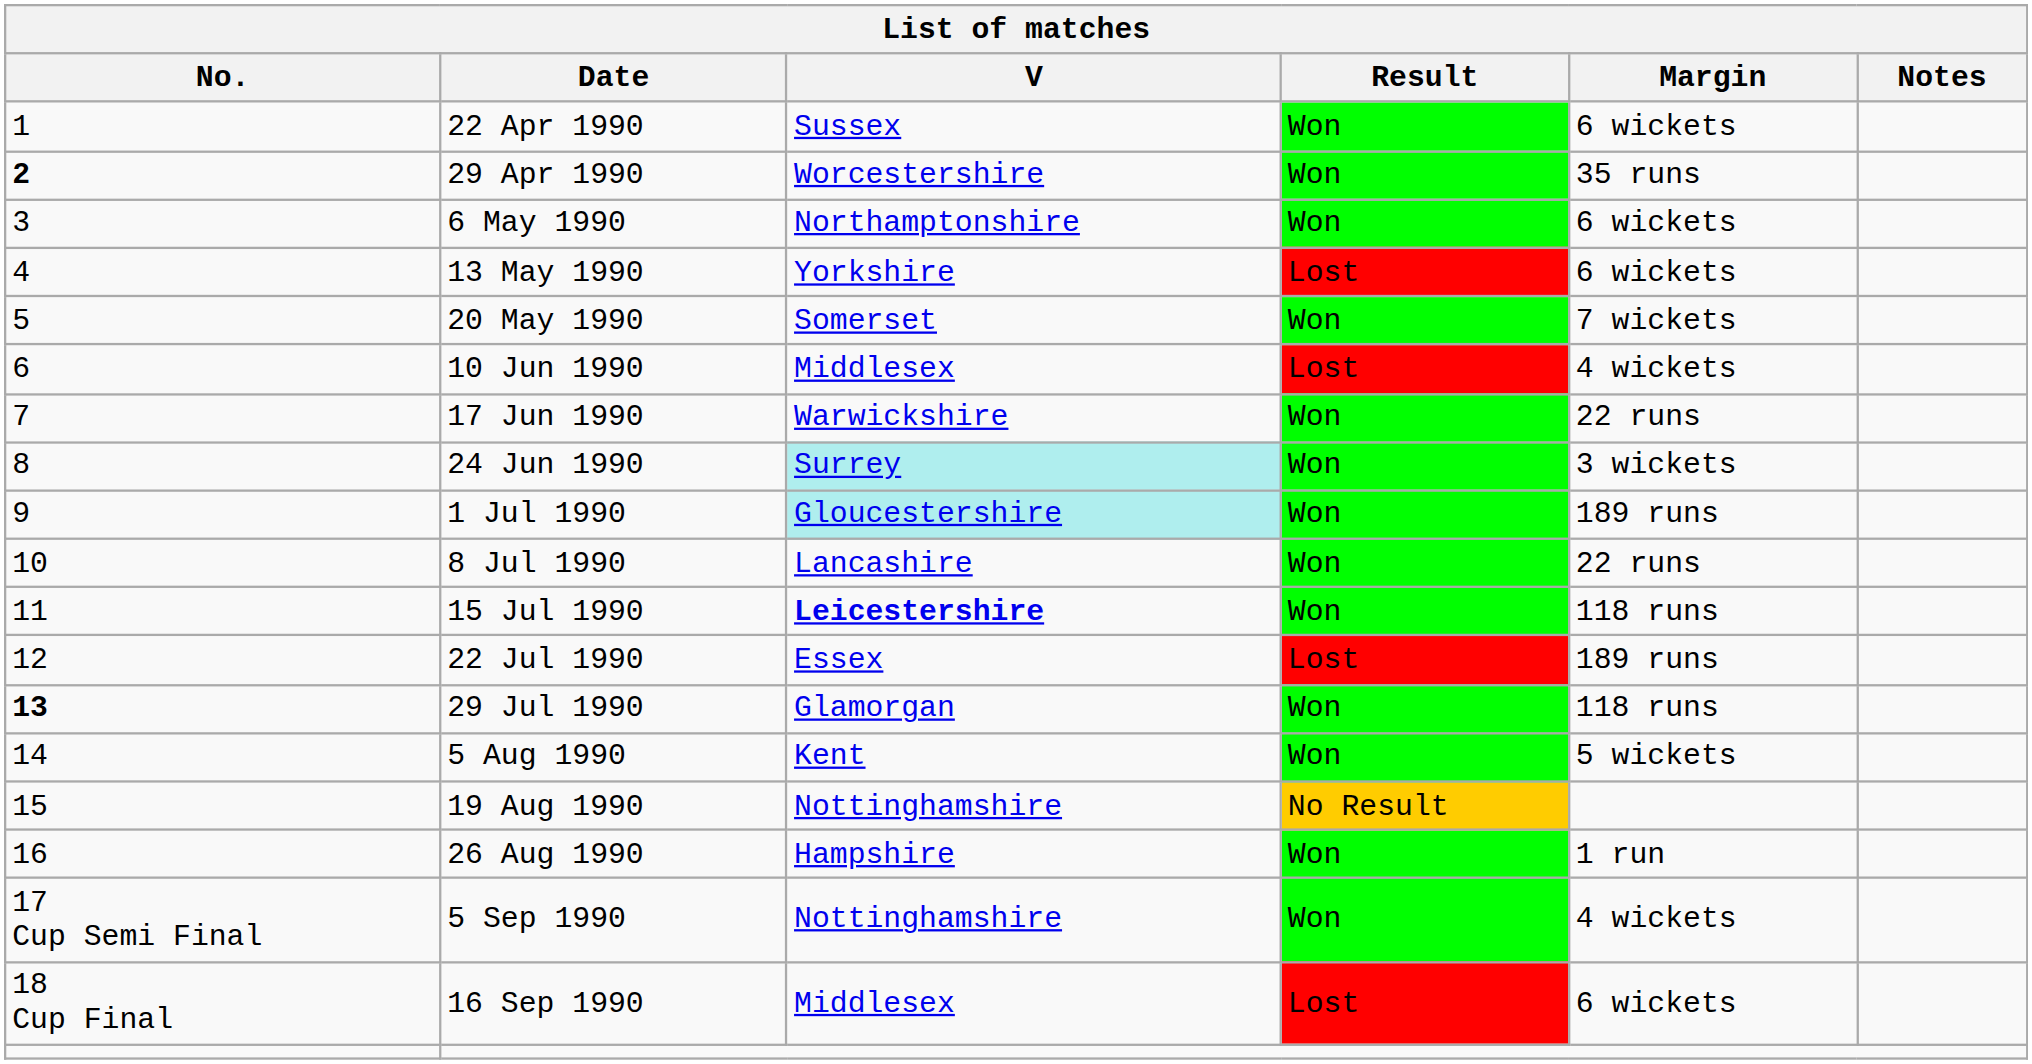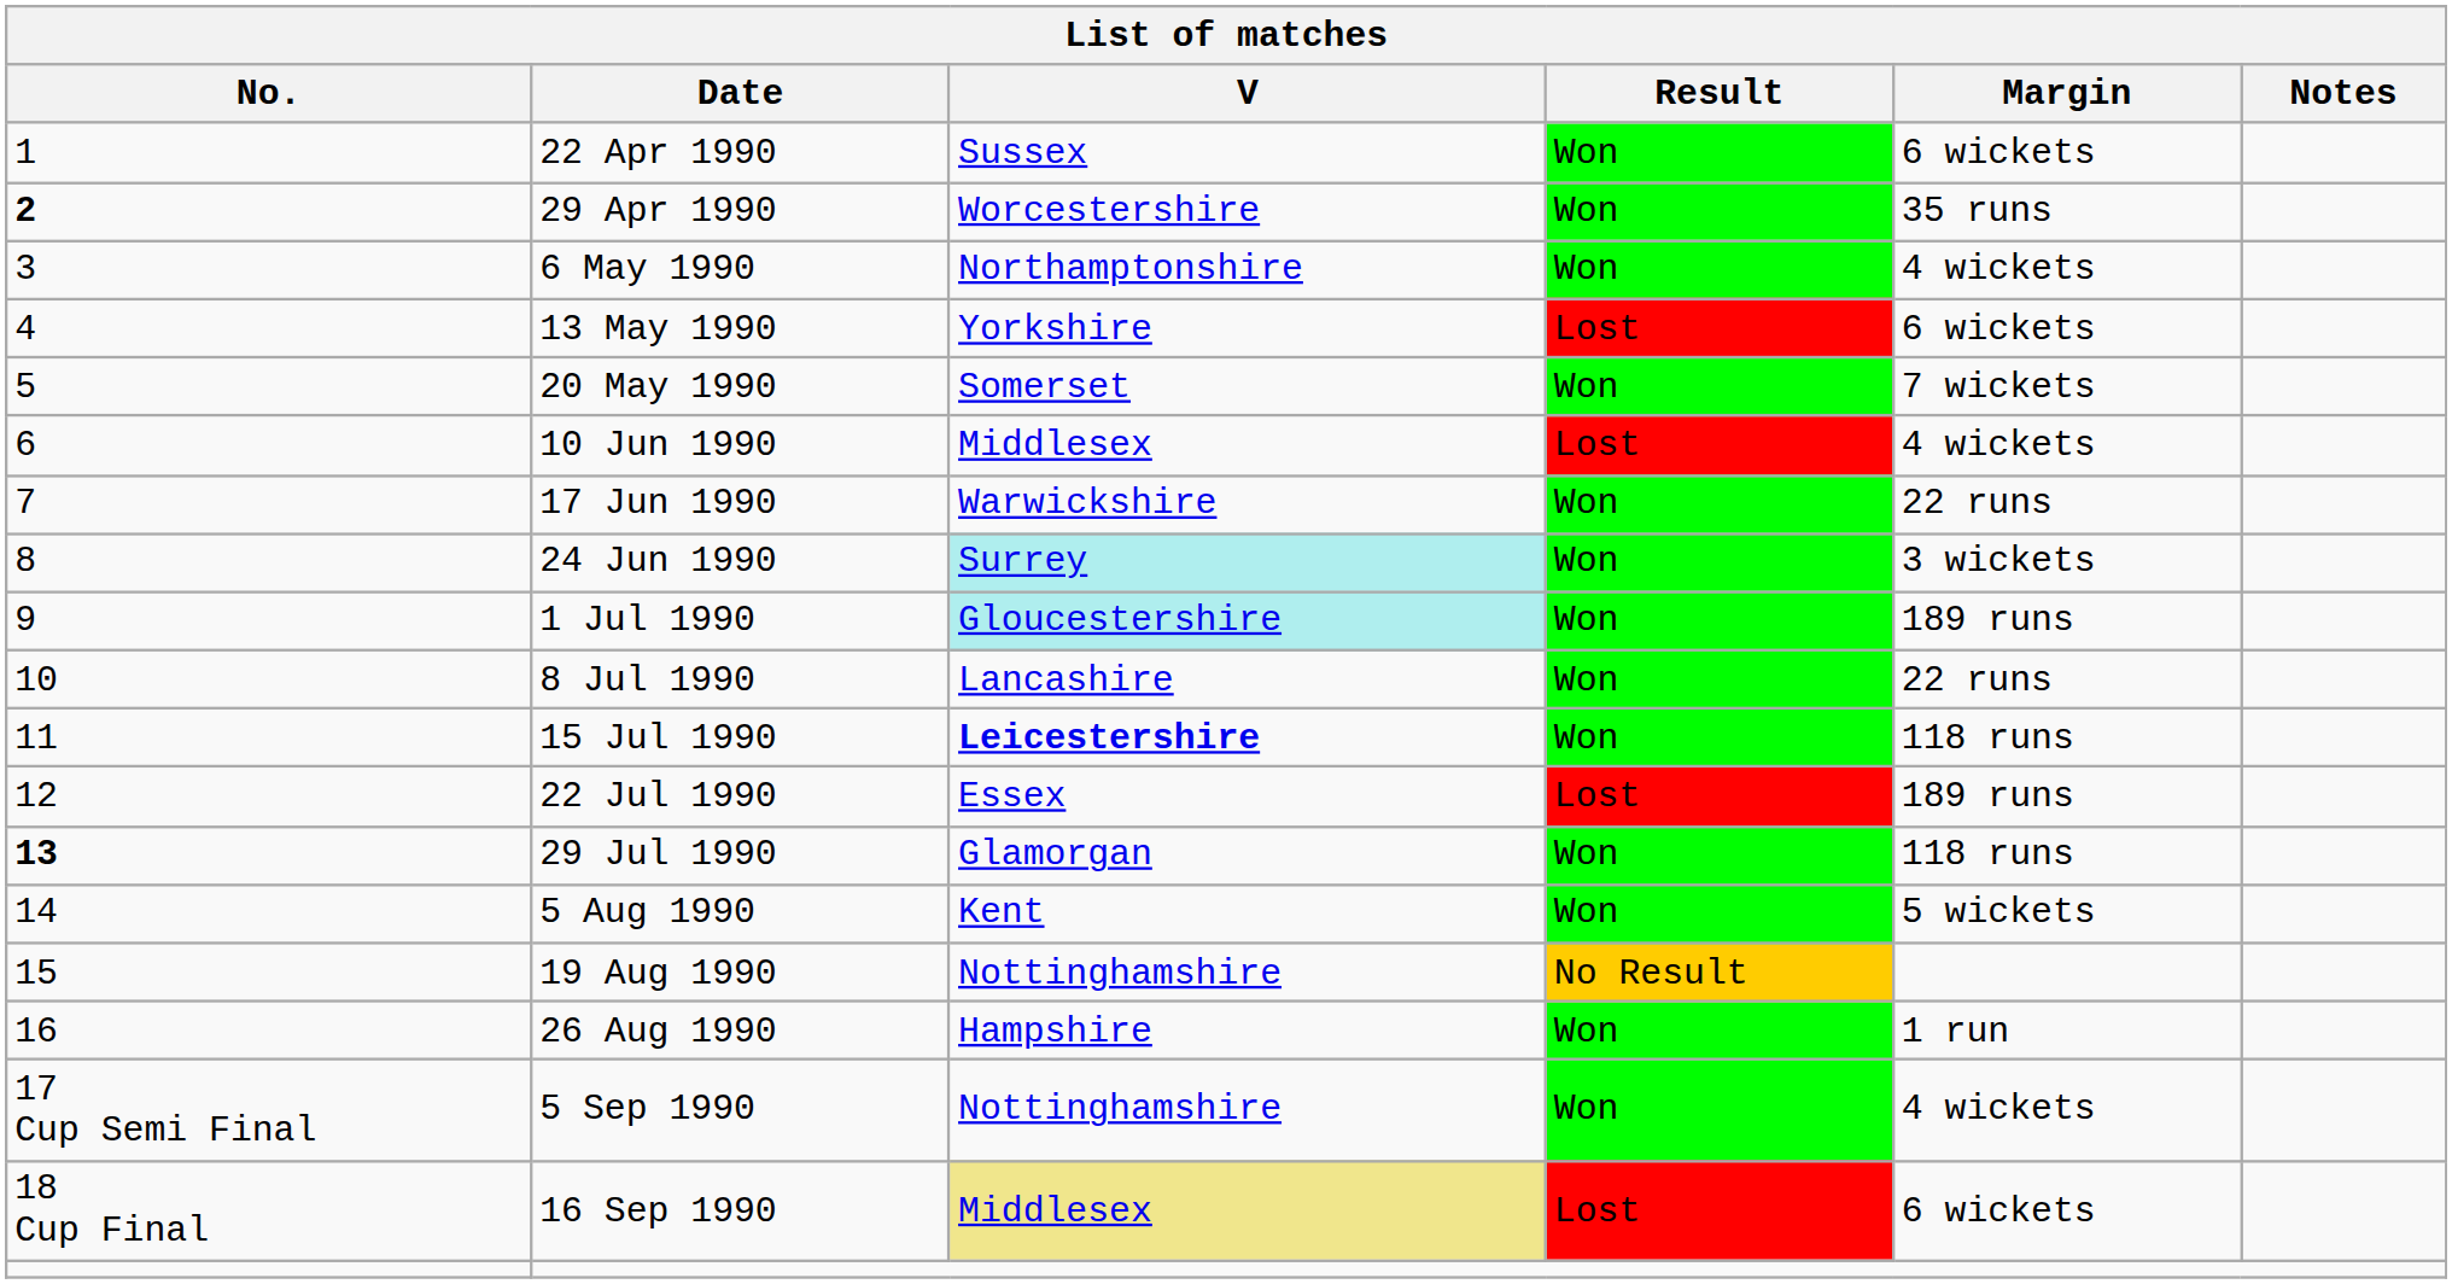6 May 1990 | Margin: 6 wickets -> 4 wickets
16 Sep 1990 | V: no background -> khaki background
